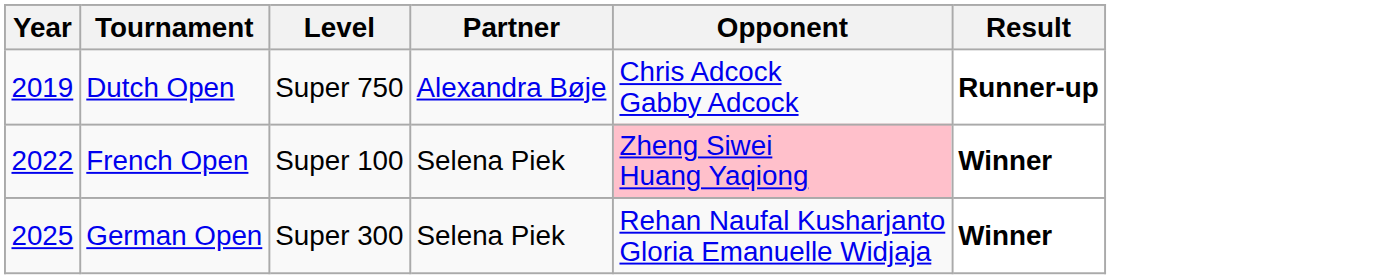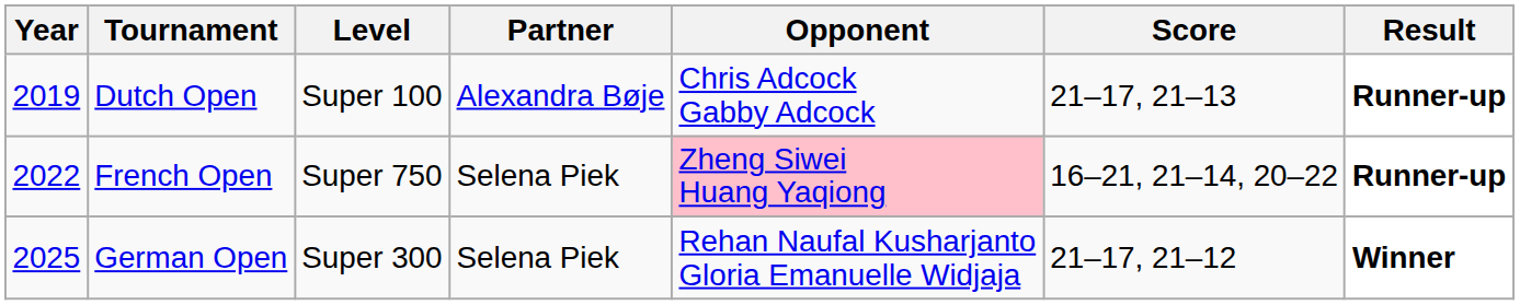+ column: Score | 21–17, 21–13 | 16–21, 21–14, 20–22 | 21–17, 21–12
Dutch Open | Level: Super 750 -> Super 100
French Open | Level: Super 100 -> Super 750
French Open | Result: Winner -> Runner-up
